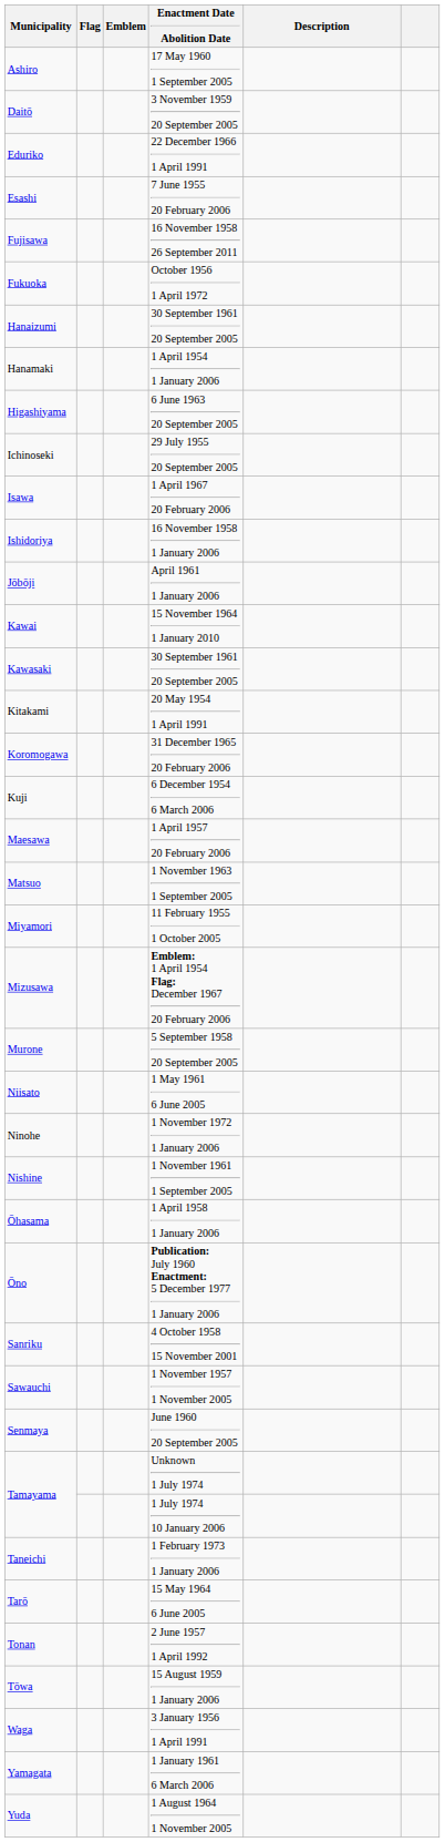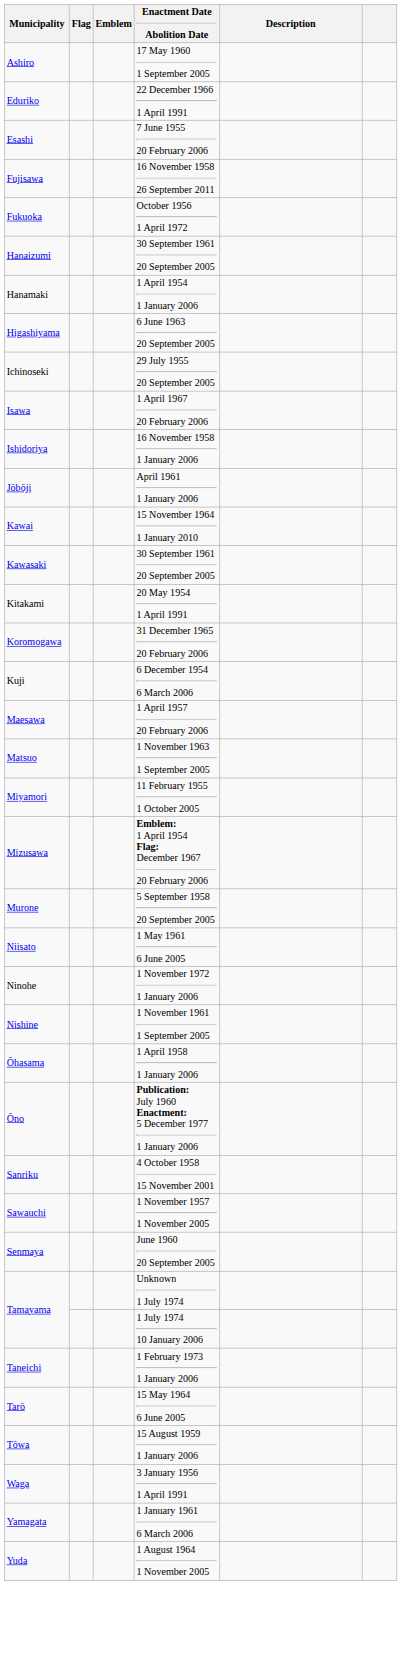- row: Daitō | 3 November 1959 20 September 2005
- row: Tonan | 2 June 1957 1 April 1992
